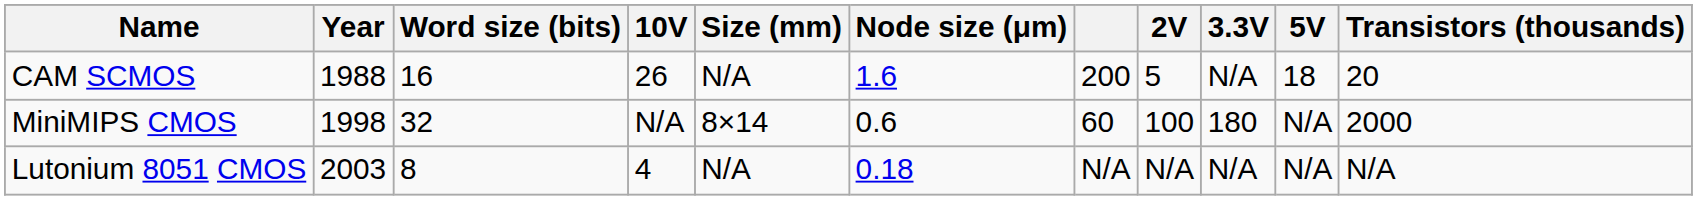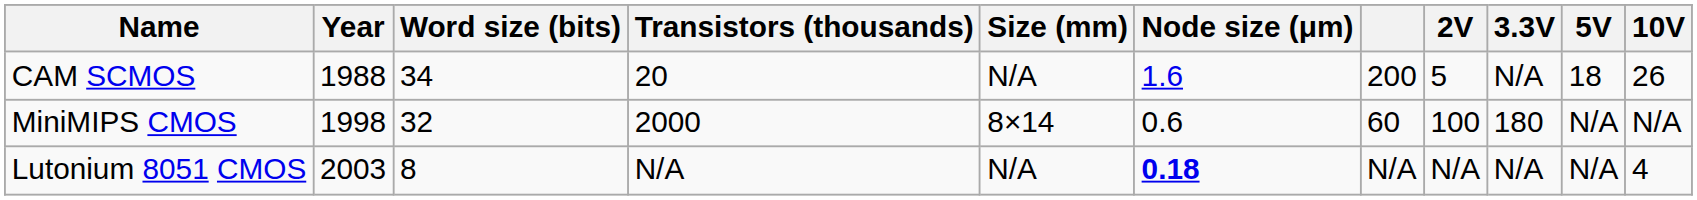columns swapped: Transistors (thousands) <-> 10V
CAM SCMOS | Word size (bits): 16 -> 34
Lutonium 8051 CMOS | Node size (μm): normal -> bold
